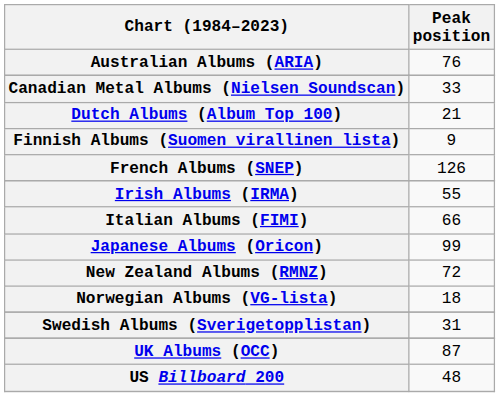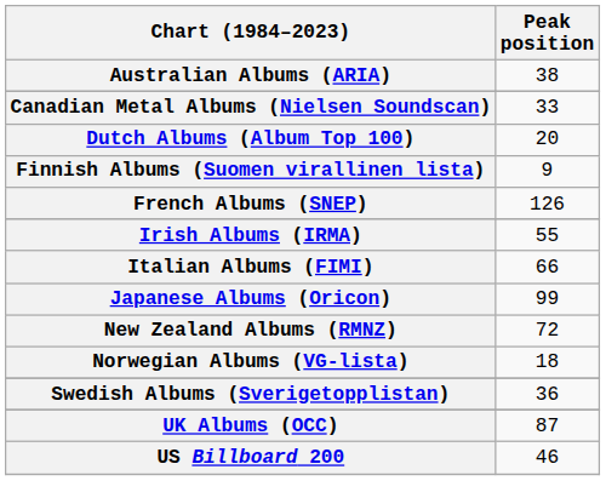Australian Albums (ARIA) | Peak position: 76 -> 38
Dutch Albums (Album Top 100) | Peak position: 21 -> 20
Swedish Albums (Sverigetopplistan) | Peak position: 31 -> 36
US Billboard 200 | Peak position: 48 -> 46
